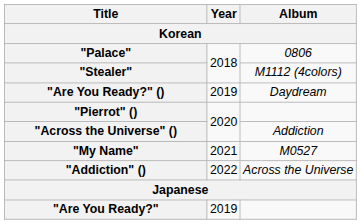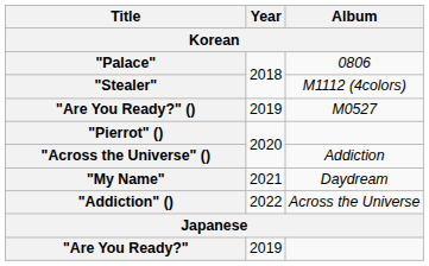"Are You Ready?" () | Album: Daydream -> M0527
"My Name" | Album: M0527 -> Daydream
